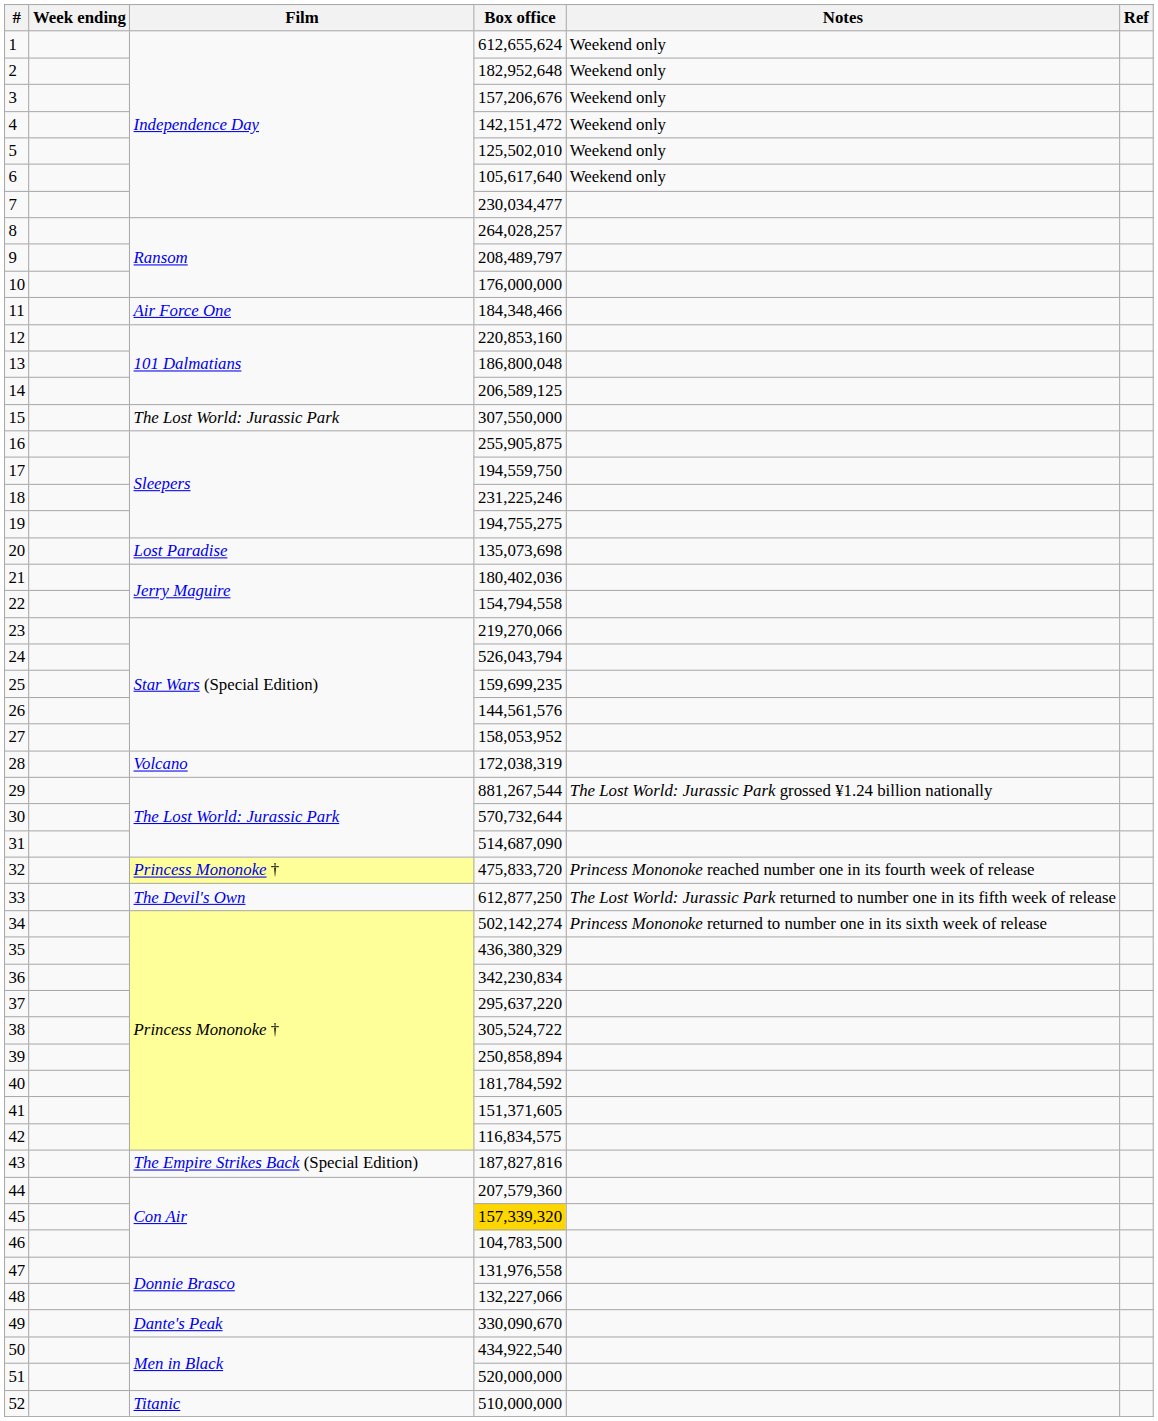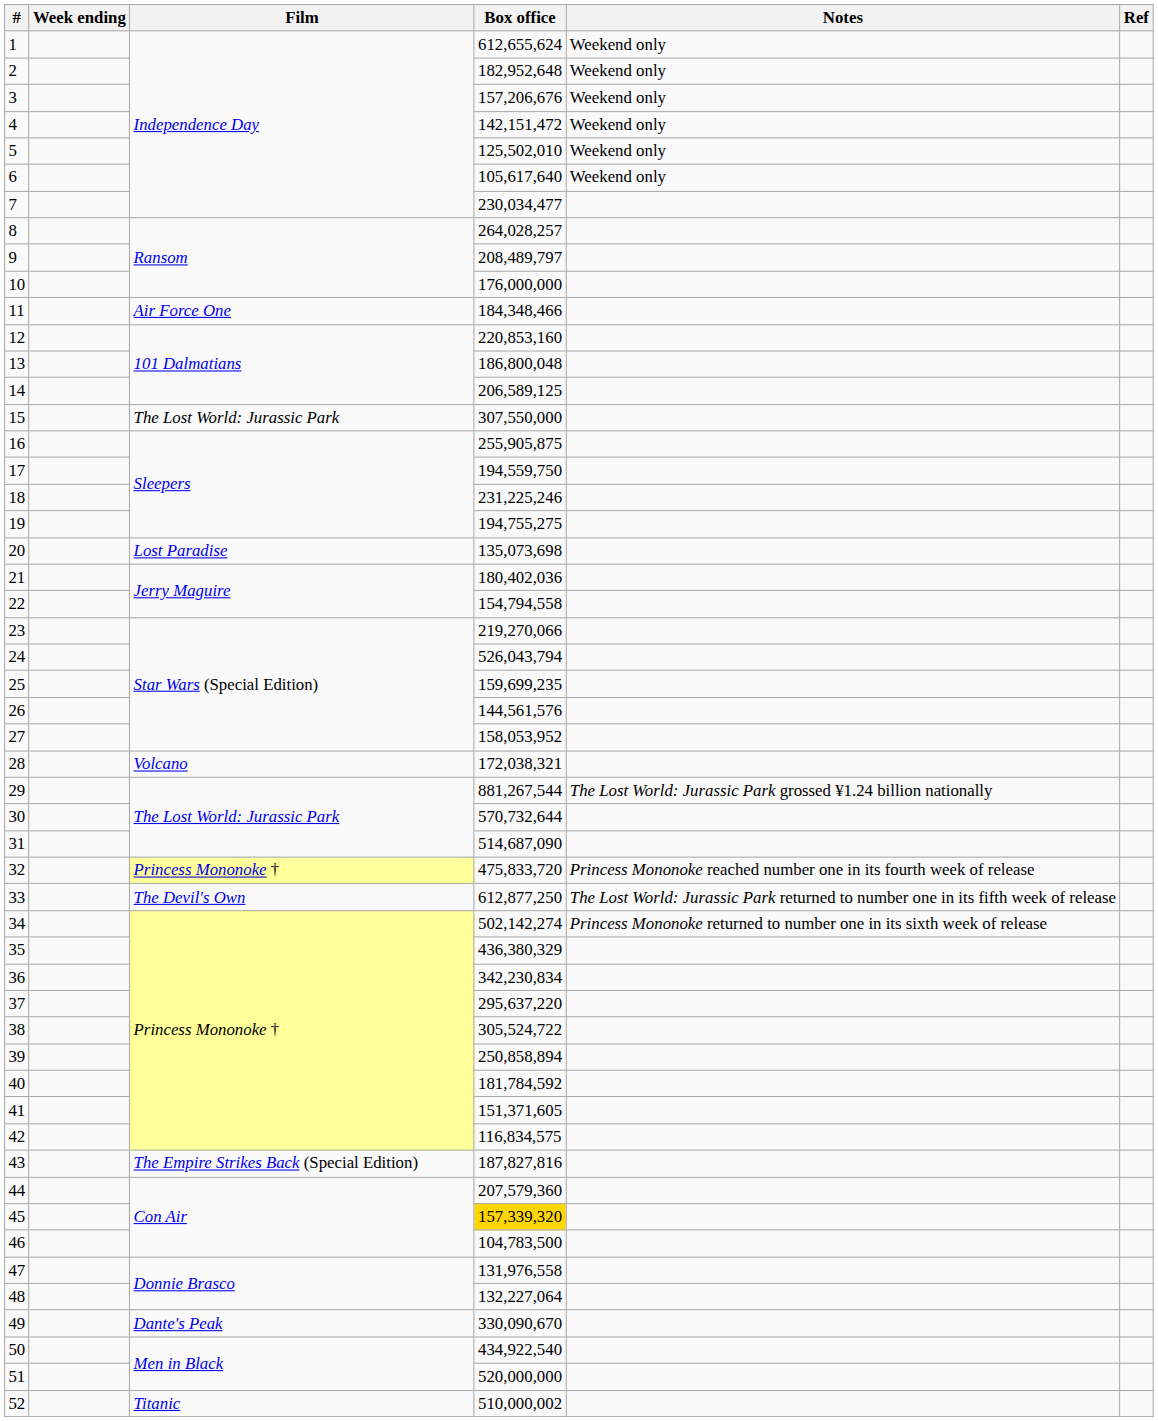28 | Box office: 172,038,319 -> 172,038,321
48 | Box office: 132,227,066 -> 132,227,064
52 | Box office: 510,000,000 -> 510,000,002
